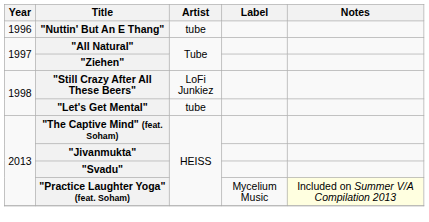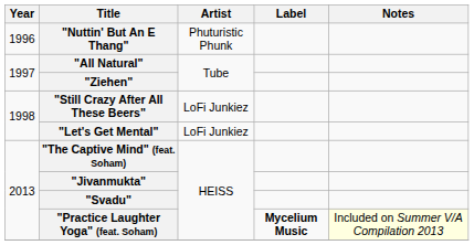"Nuttin' But An E Thang" | Artist: tube -> Phuturistic Phunk
"Let's Get Mental" | Artist: tube -> LoFi Junkiez
"Practice Laughter Yoga" (feat. Soham) | Label: normal -> bold
